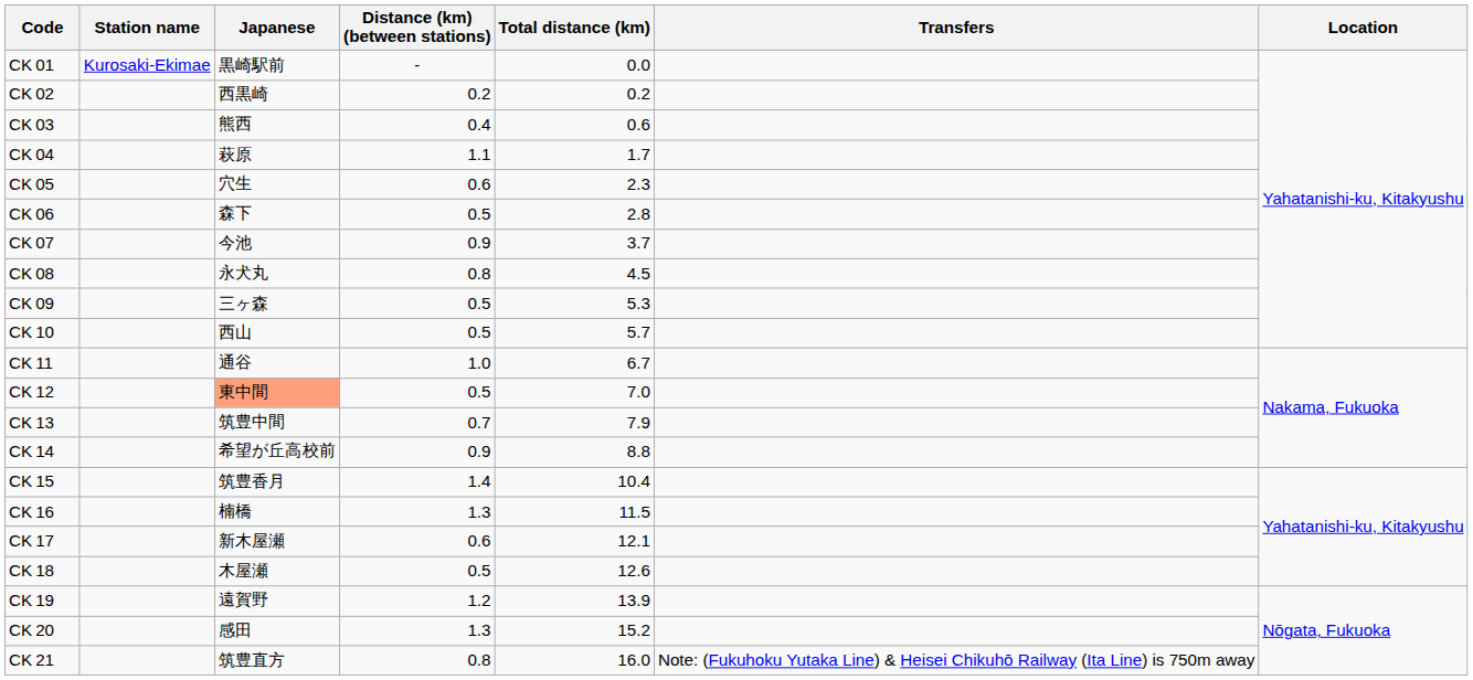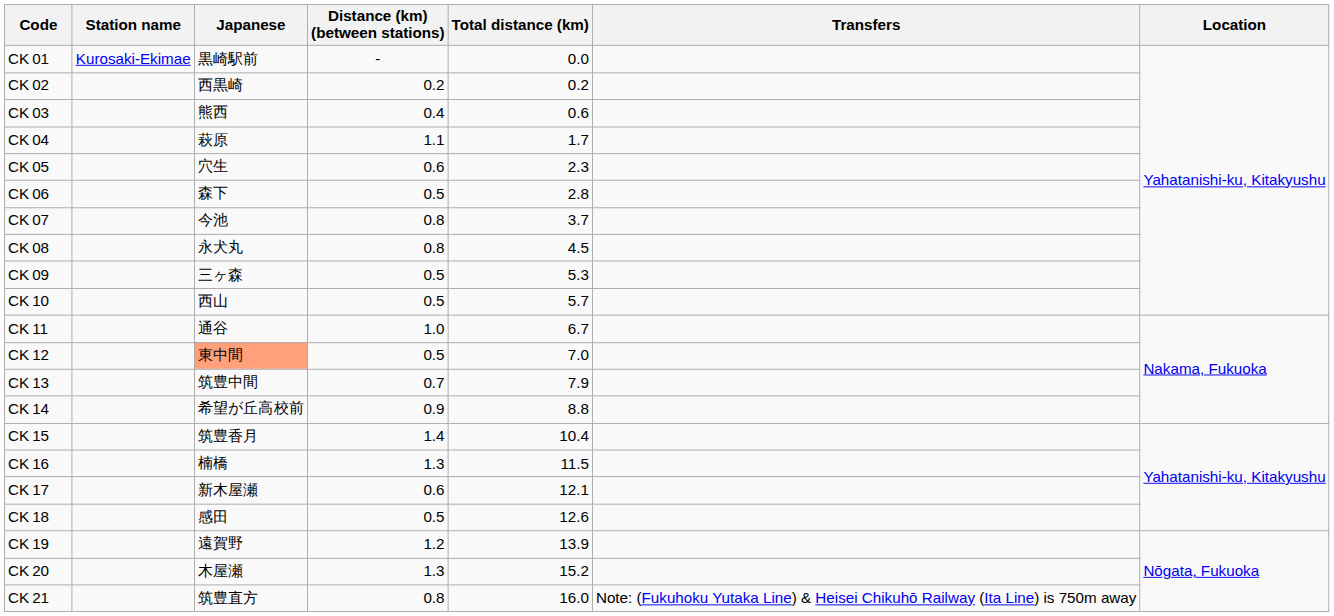CK 07 | Distance (km) (between stations): 0.9 -> 0.8
CK 18 | Japanese: 木屋瀬 -> 感田
CK 20 | Japanese: 感田 -> 木屋瀬
